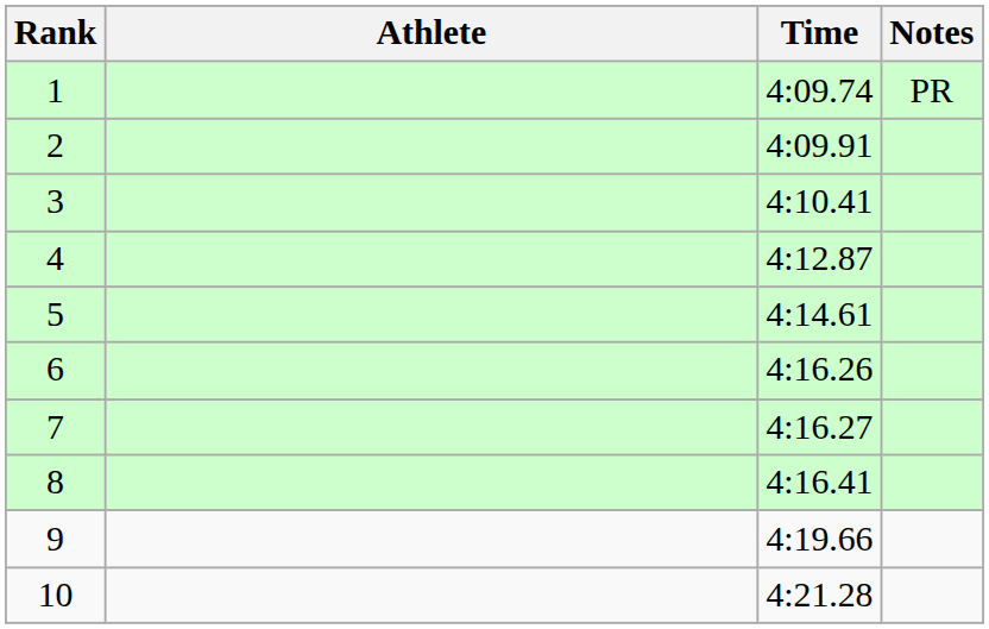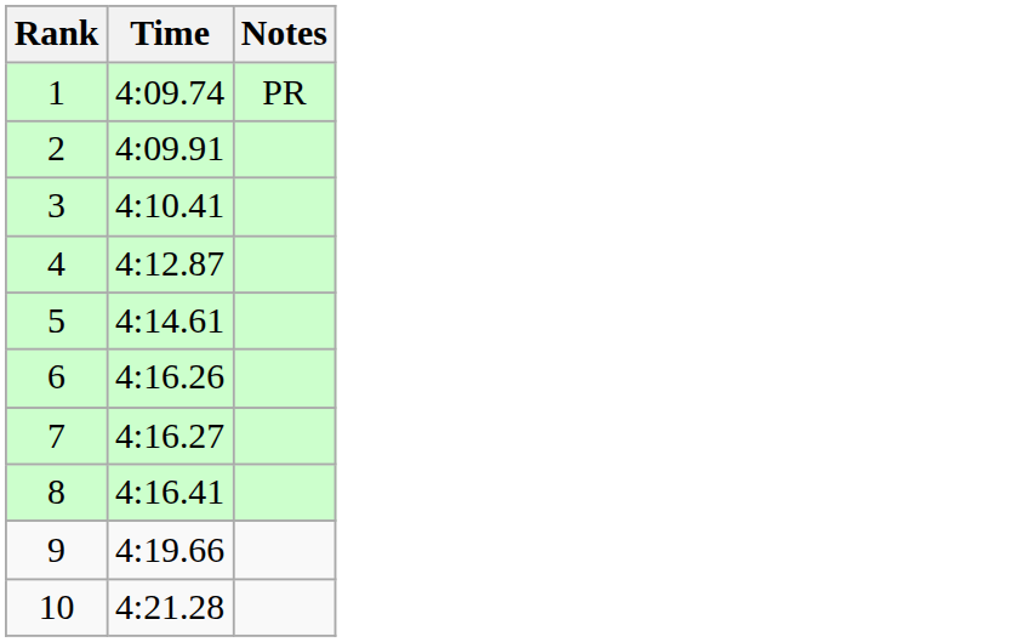- column: Athlete
